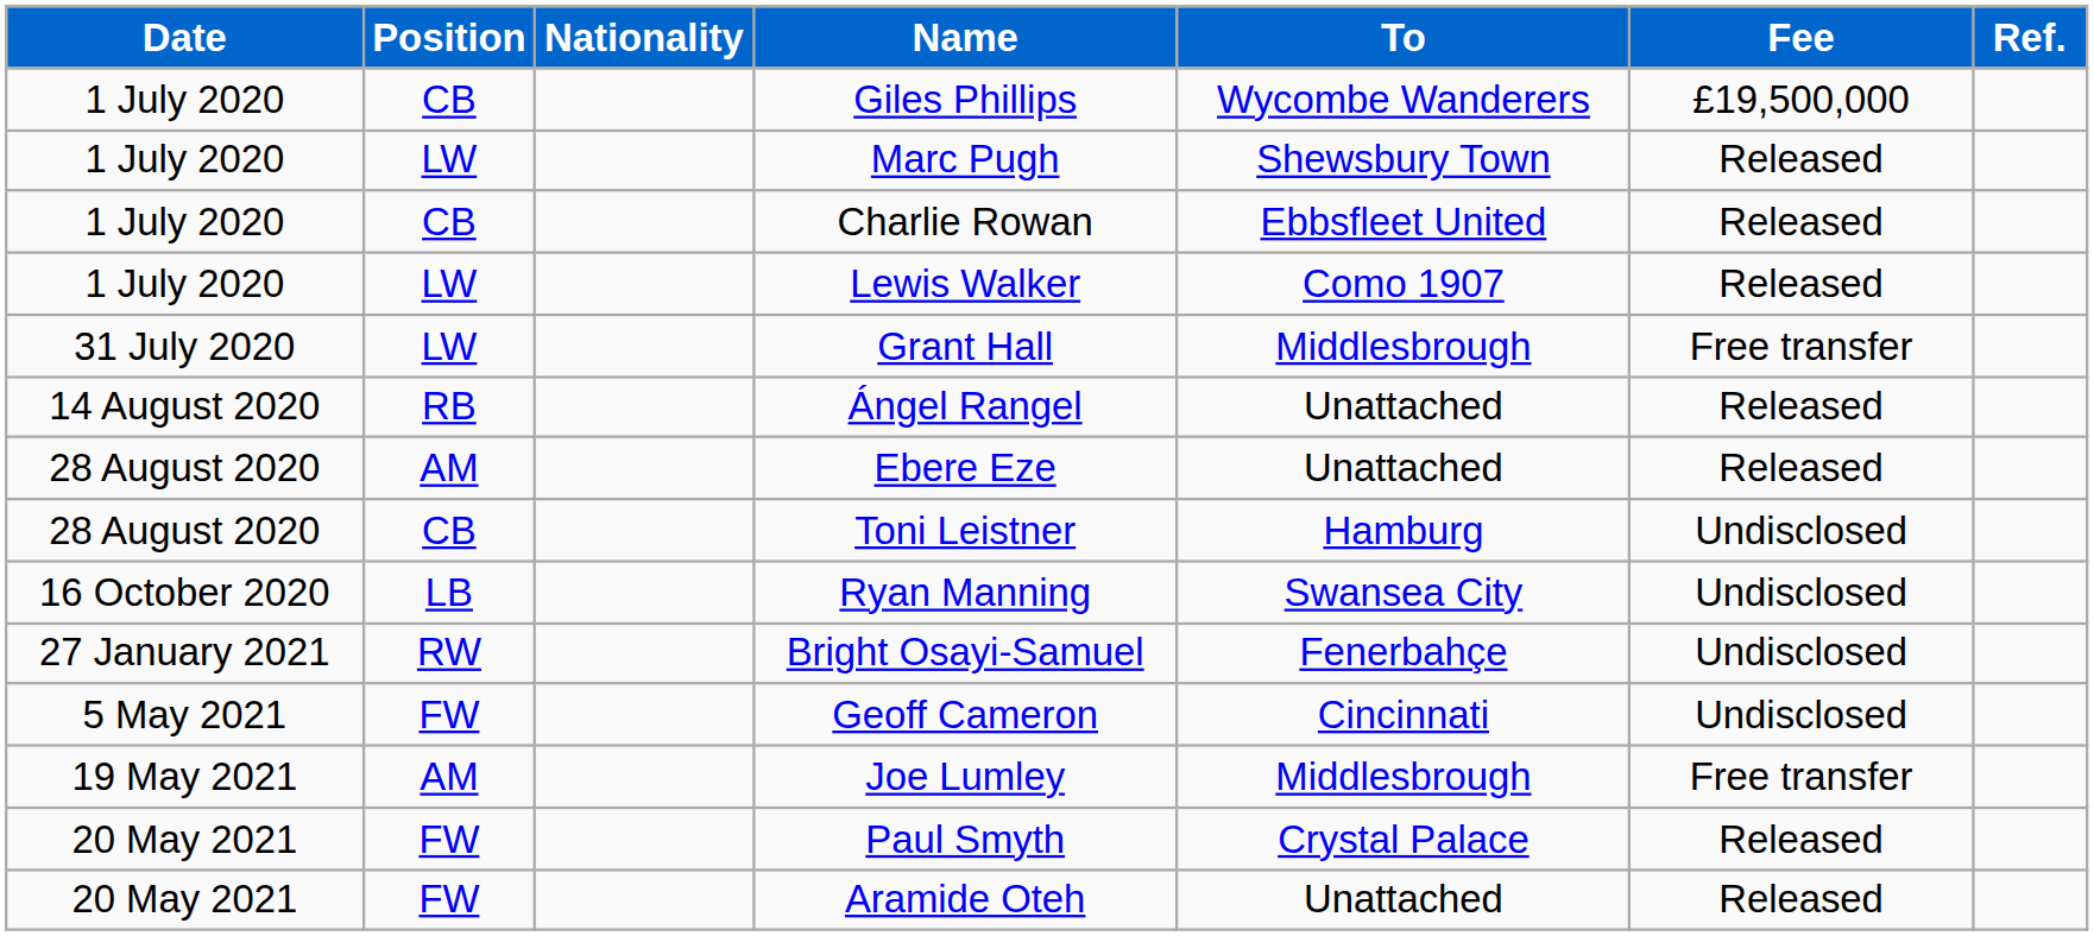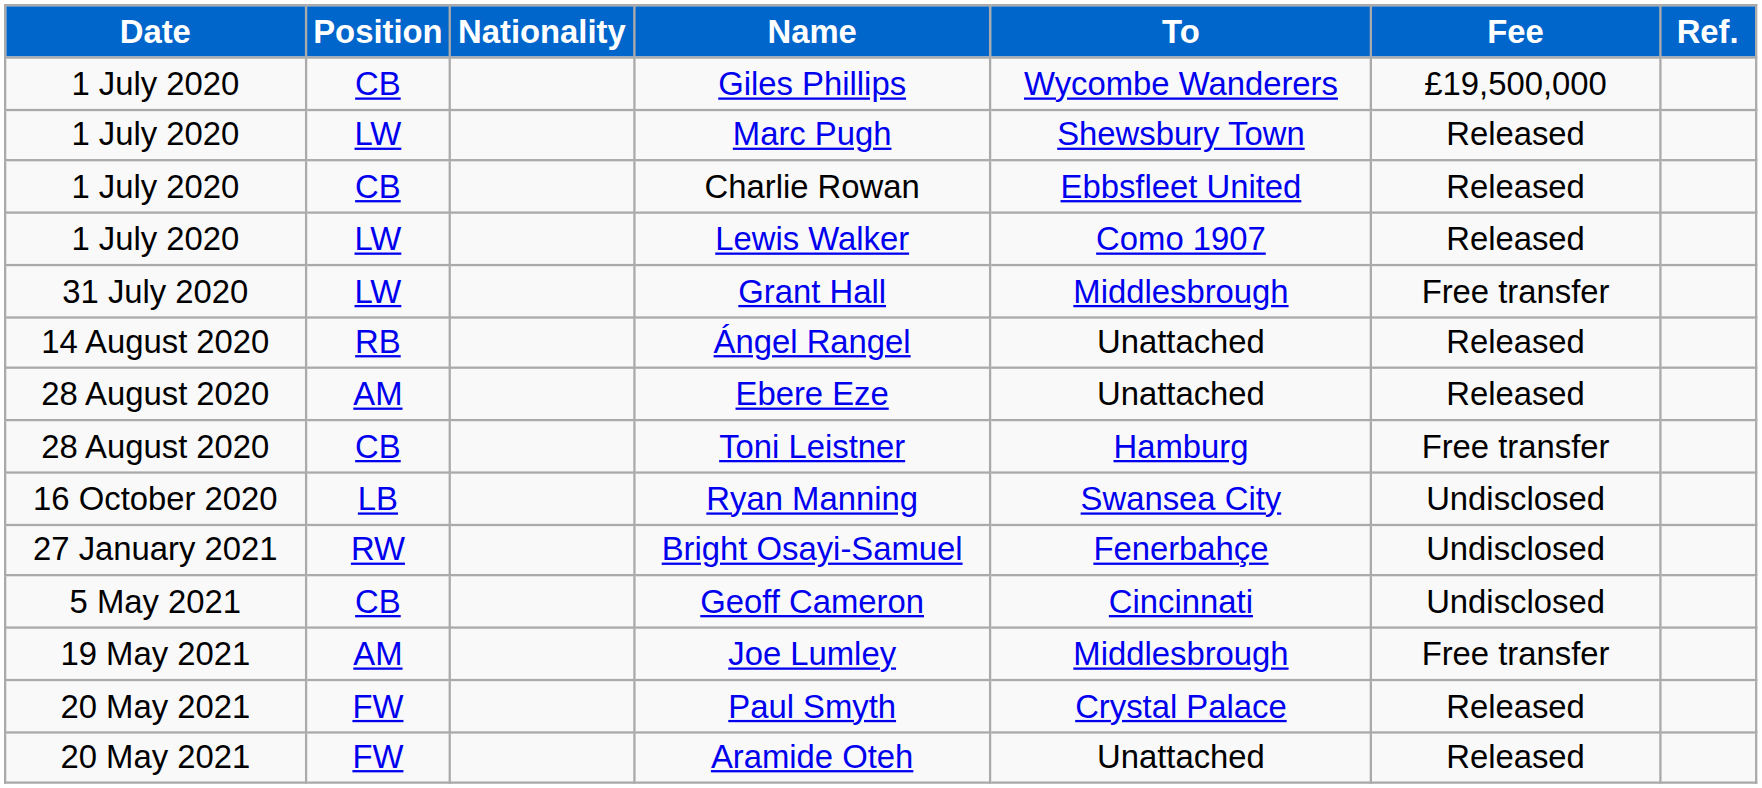Toni Leistner | Fee: Undisclosed -> Free transfer
Geoff Cameron | Position: FW -> CB
